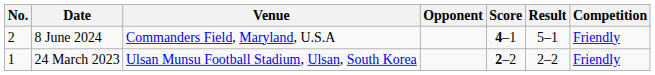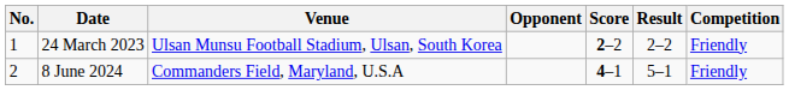rows swapped: 24 March 2023 <-> 8 June 2024
